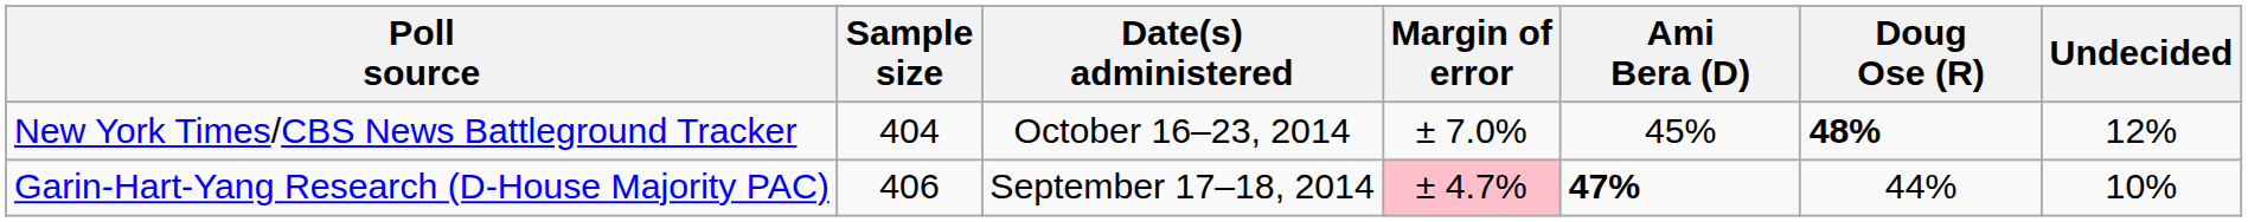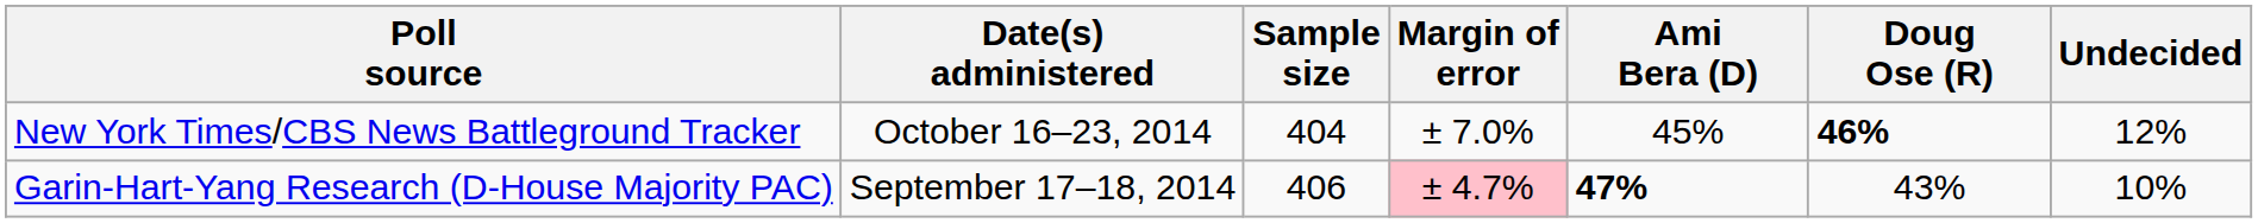columns swapped: Date(s) administered <-> Sample size
New York Times/CBS News Battleground Tracker | Doug Ose (R): 48% -> 46%
Garin-Hart-Yang Research (D-House Majority PAC) | Doug Ose (R): 44% -> 43%
